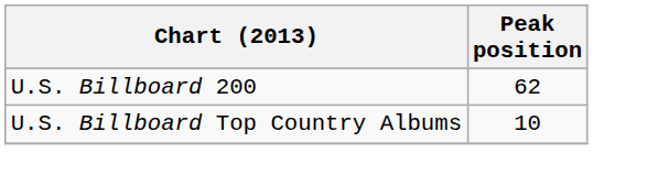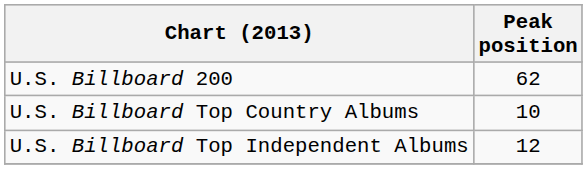+ row: U.S. Billboard Top Independent Albums | 12
